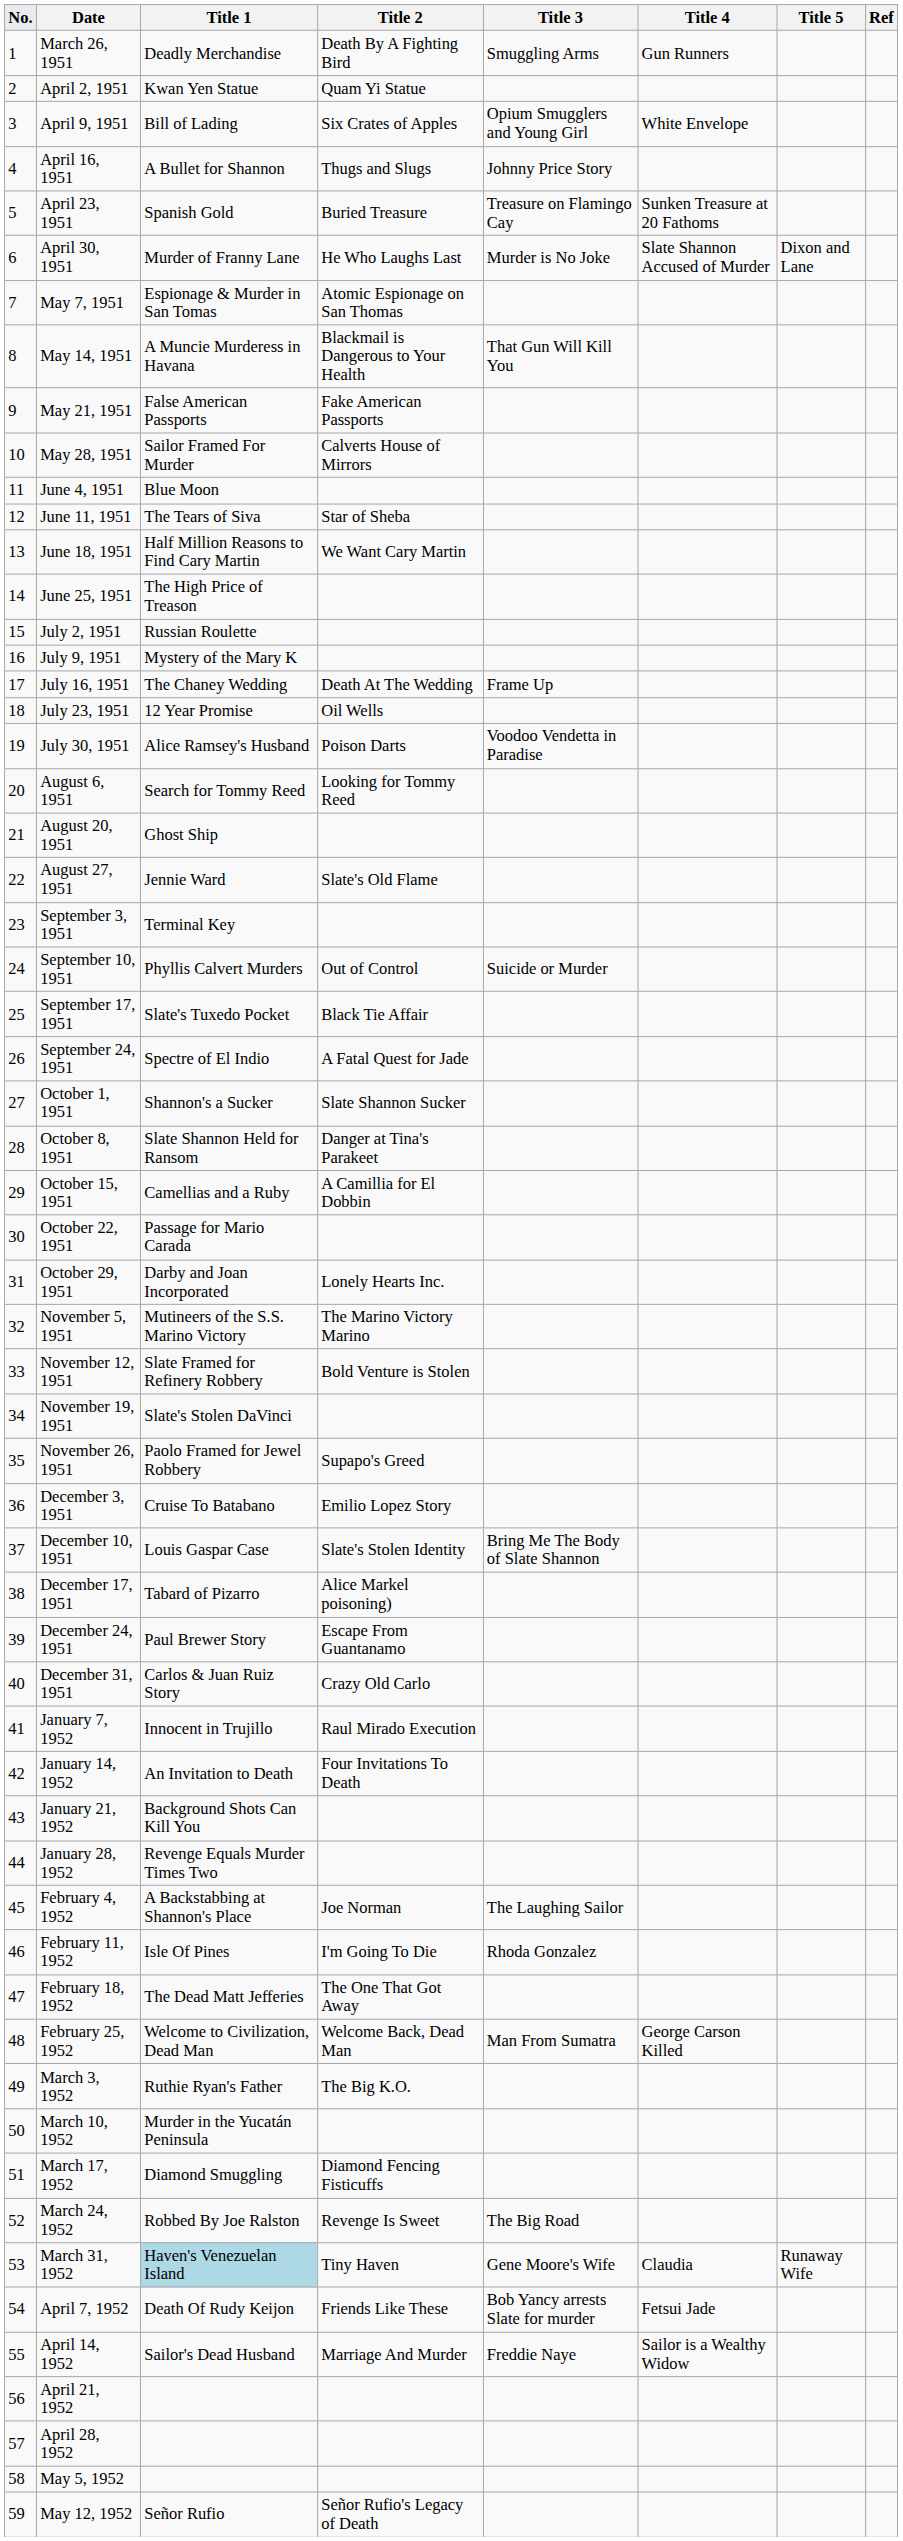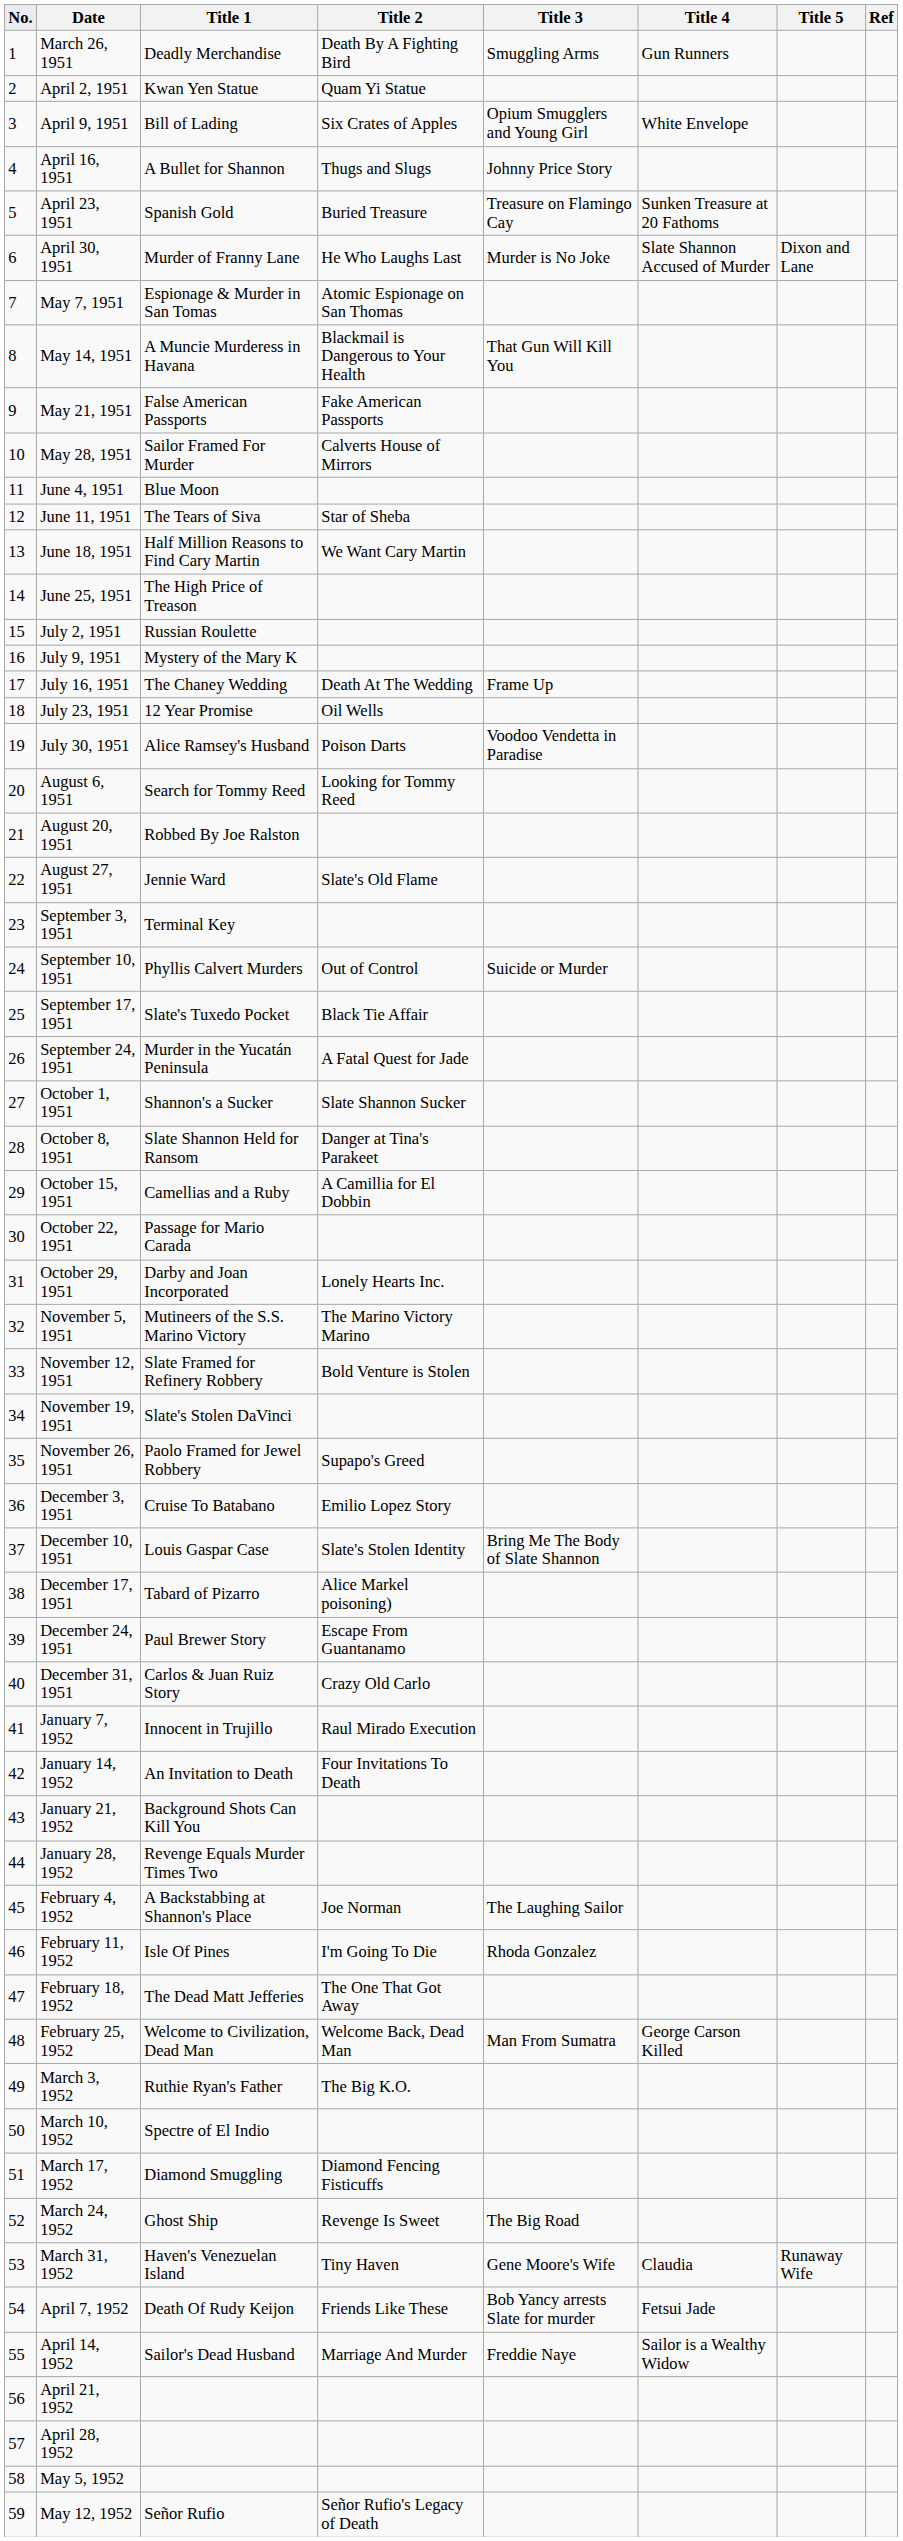August 20, 1951 | Title 1: Ghost Ship -> Robbed By Joe Ralston
September 24, 1951 | Title 1: Spectre of El Indio -> Murder in the Yucatán Peninsula
March 10, 1952 | Title 1: Murder in the Yucatán Peninsula -> Spectre of El Indio
March 24, 1952 | Title 1: Robbed By Joe Ralston -> Ghost Ship
March 31, 1952 | Title 1: lightblue background -> no background
